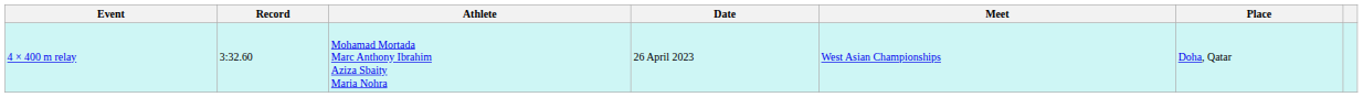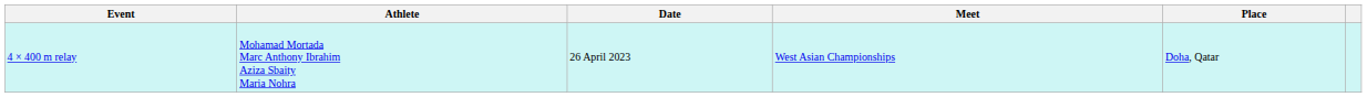- column: Record | 3:32.60
